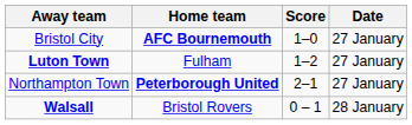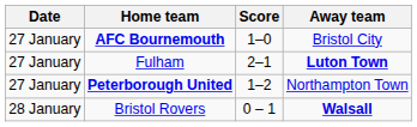columns swapped: Date <-> Away team
Fulham | Score: 1–2 -> 2–1
Peterborough United | Score: 2–1 -> 1–2
